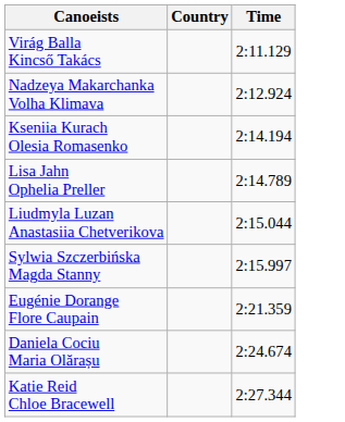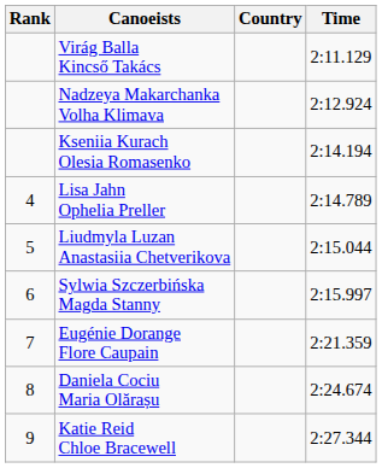+ column: Rank | 4 | 5 | 6 | 7 | 8 | 9
